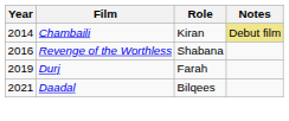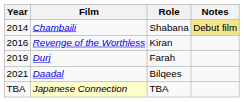Chambaili | Role: Kiran -> Shabana
Revenge of the Worthless | Role: Shabana -> Kiran
+ row: TBA | Japanese Connection | TBA
